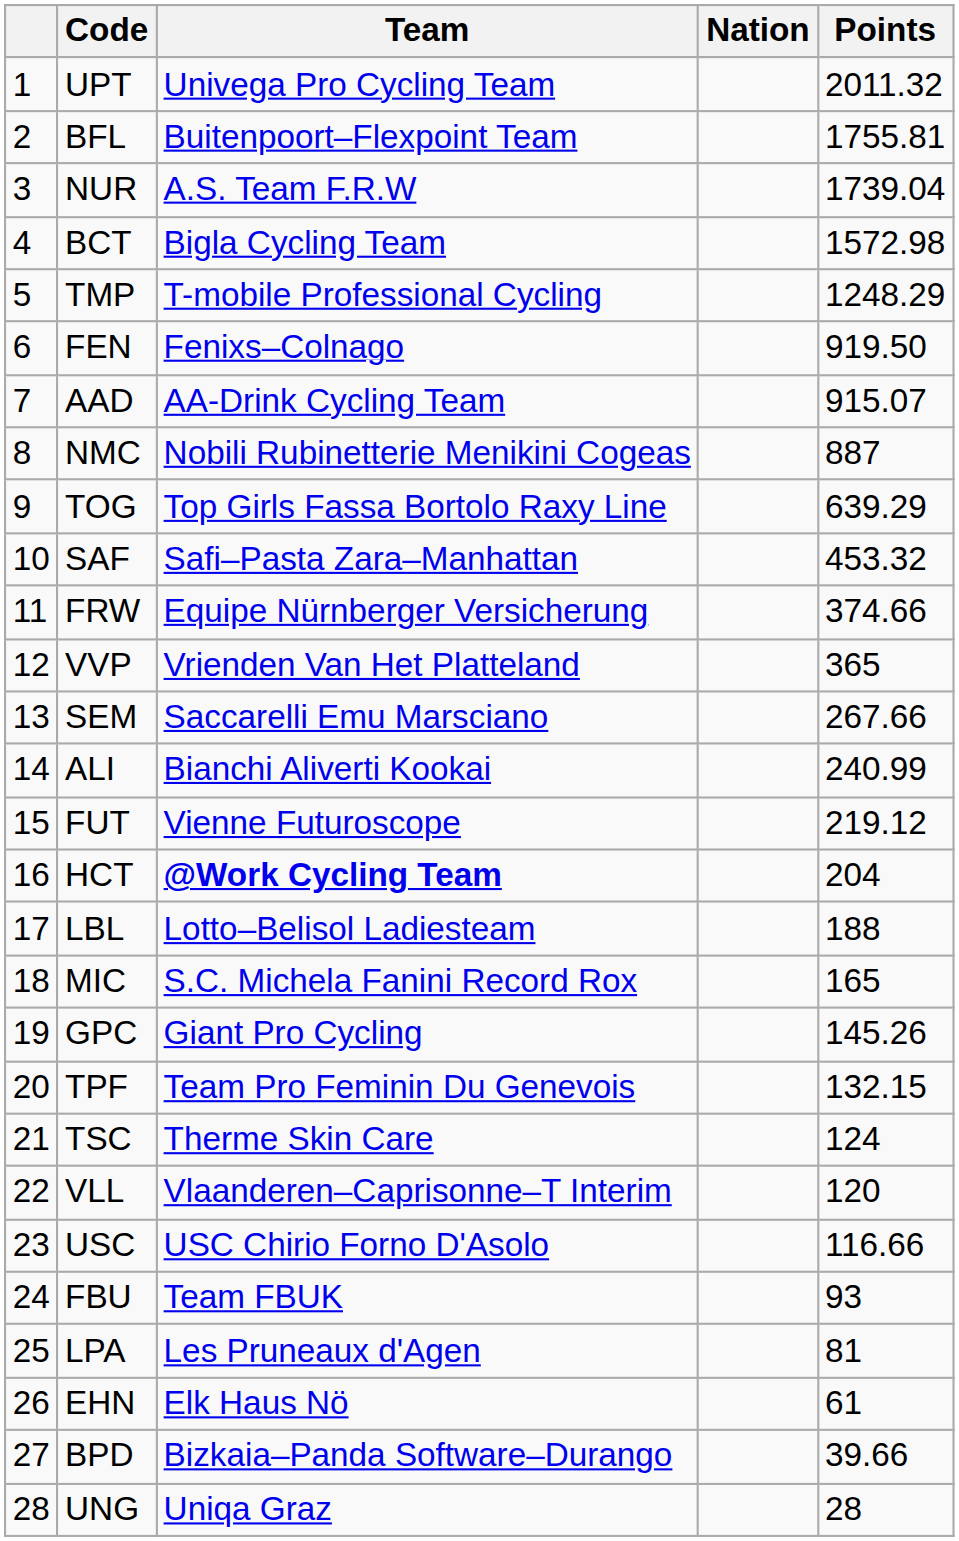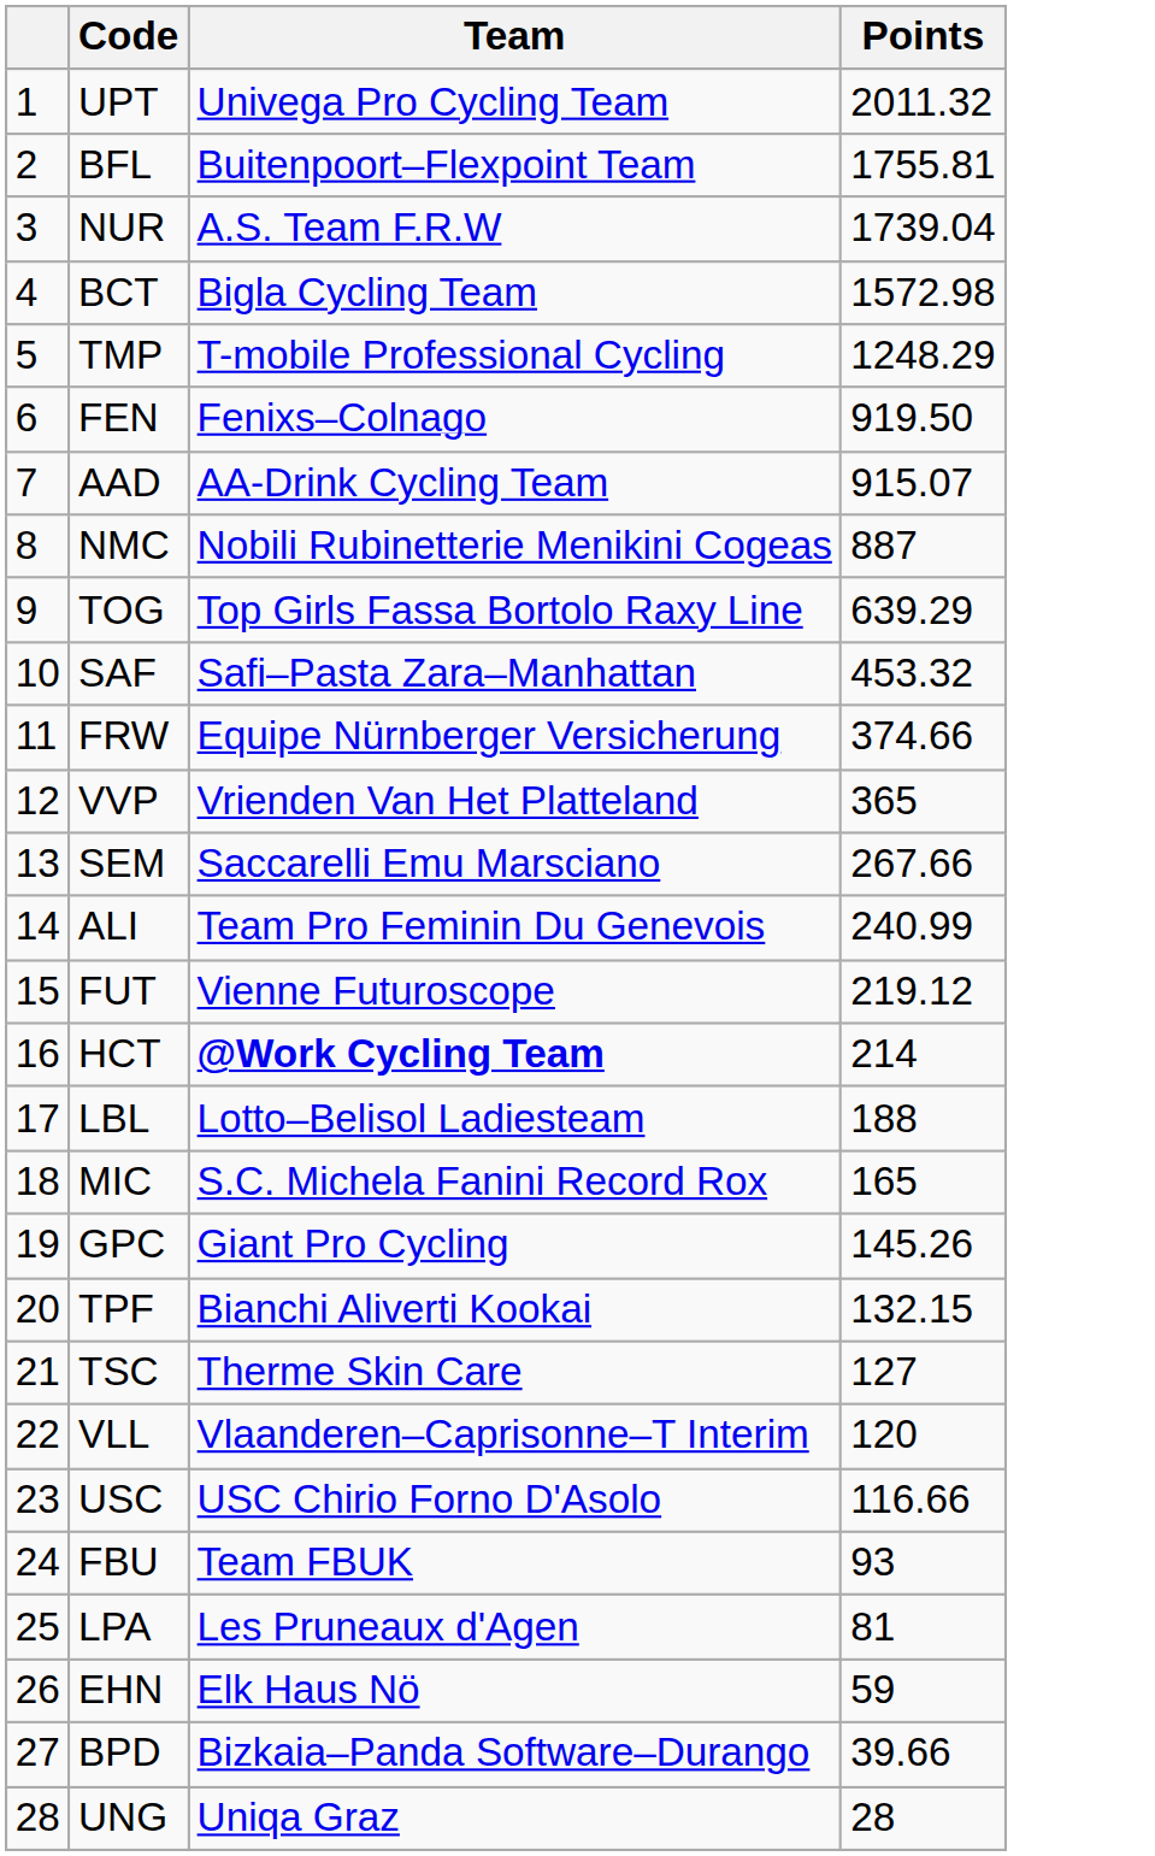- column: Nation
ALI | Team: Bianchi Aliverti Kookai -> Team Pro Feminin Du Genevois
HCT | Points: 204 -> 214
TPF | Team: Team Pro Feminin Du Genevois -> Bianchi Aliverti Kookai
TSC | Points: 124 -> 127
EHN | Points: 61 -> 59
